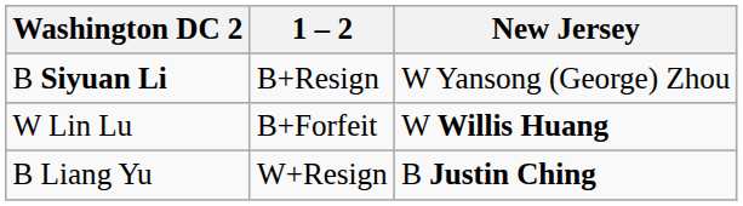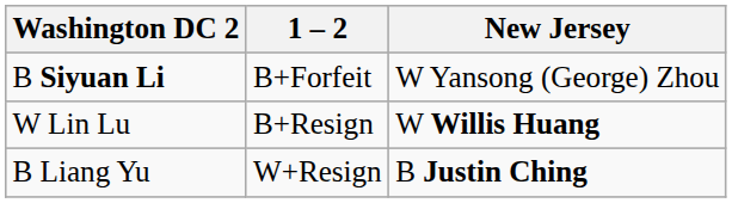B Siyuan Li | 1 – 2: B+Resign -> B+Forfeit
W Lin Lu | 1 – 2: B+Forfeit -> B+Resign
